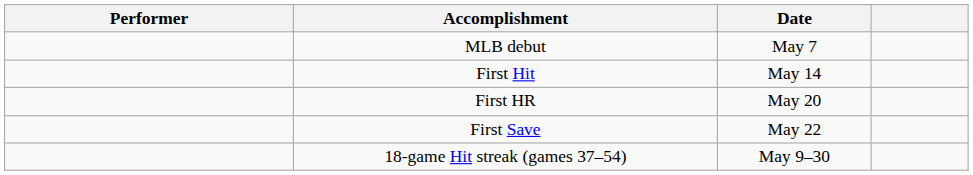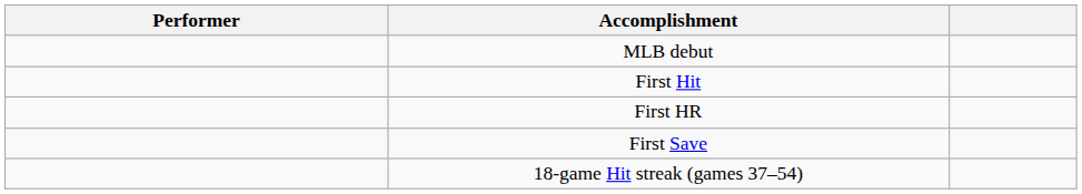- column: Date | May 7 | May 14 | May 20 | May 22 | May 9–30
